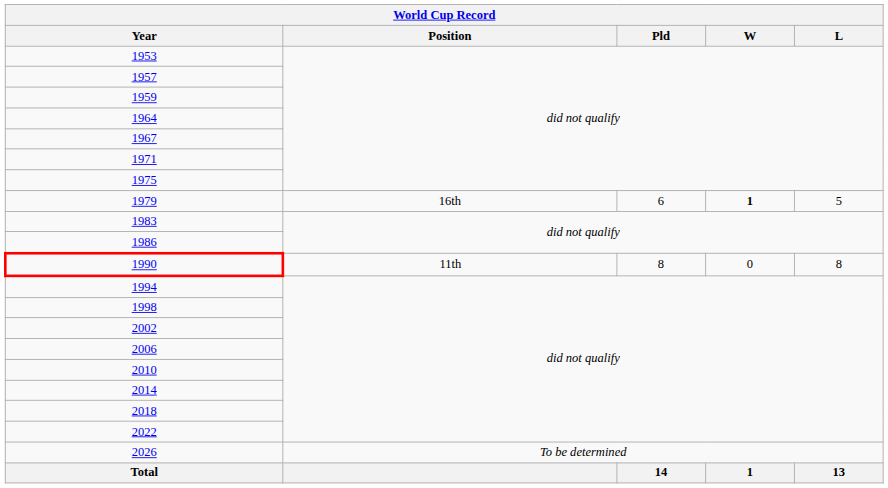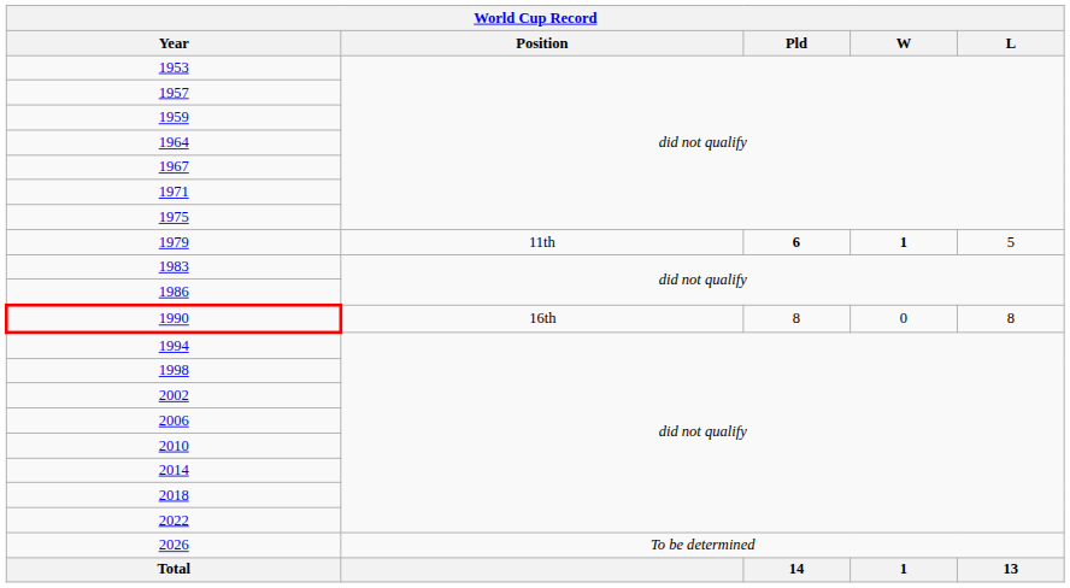1979 | Position: 16th -> 11th
1979 | Pld: normal -> bold
1990 | Position: 11th -> 16th
